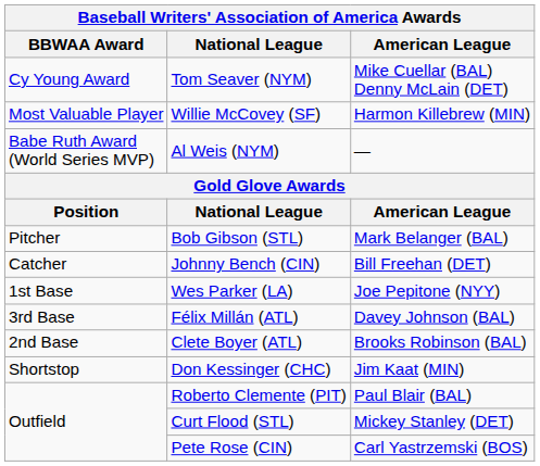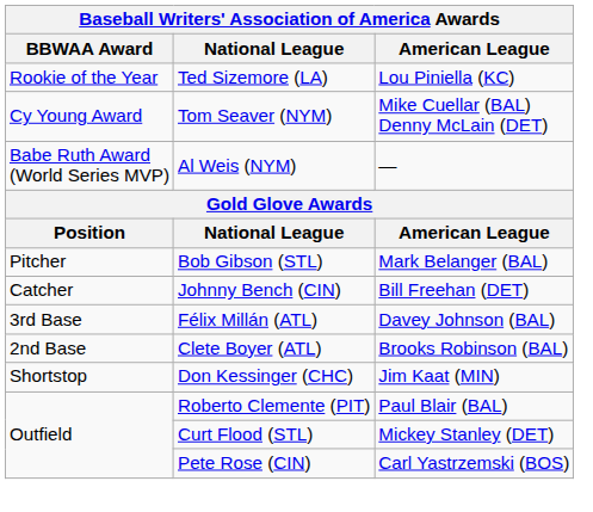+ row: Rookie of the Year | Ted Sizemore (LA) | Lou Piniella (KC)
- row: Most Valuable Player | Willie McCovey (SF) | Harmon Killebrew (MIN)
- row: 1st Base | Wes Parker (LA) | Joe Pepitone (NYY)
